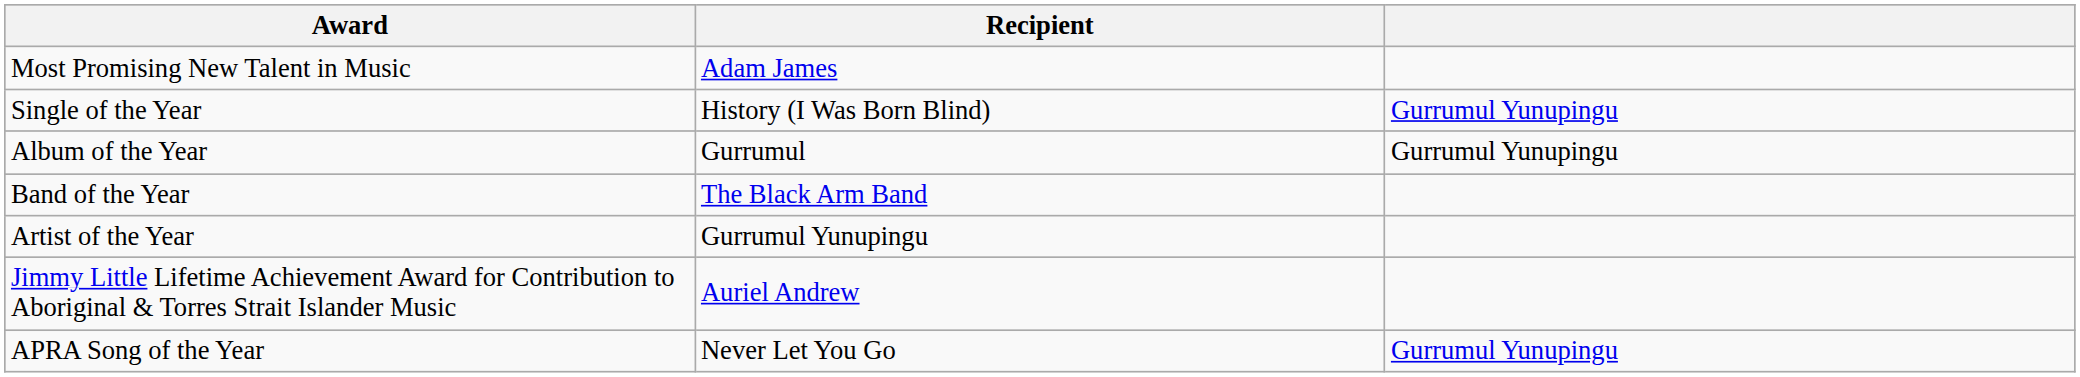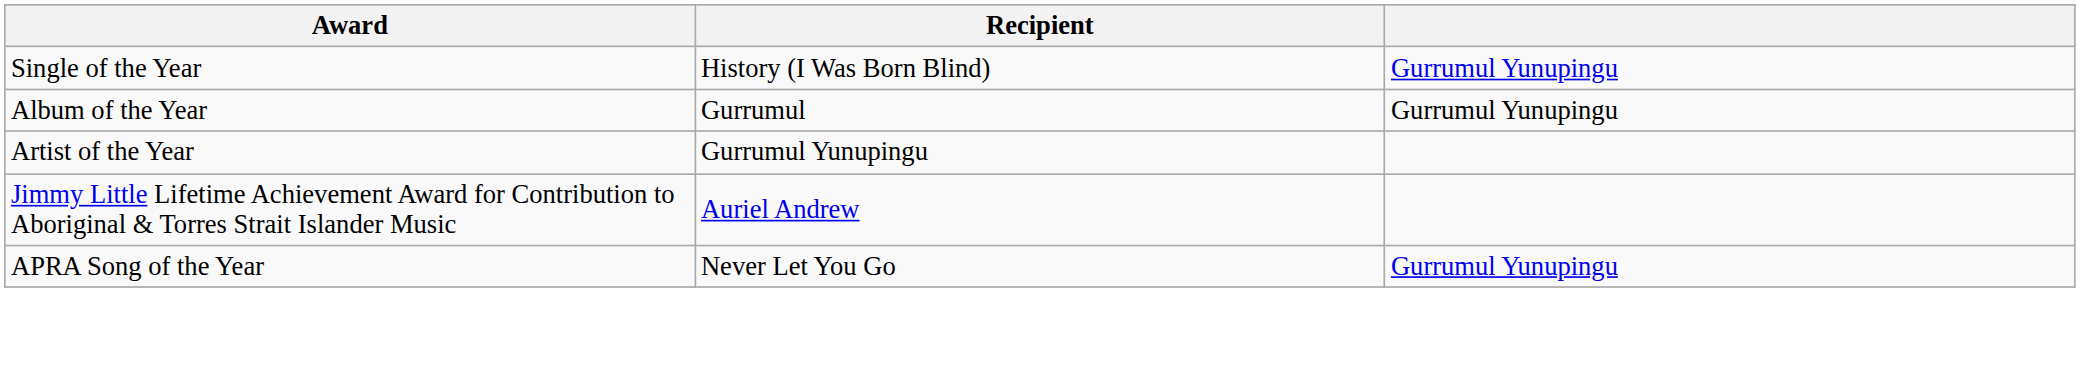- row: Most Promising New Talent in Music | Adam James
- row: Band of the Year | The Black Arm Band
